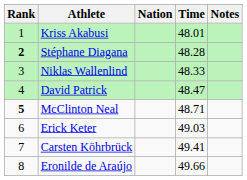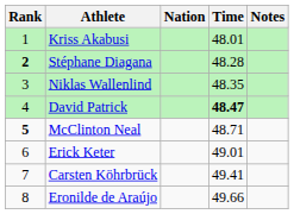Niklas Wallenlind | Time: 48.33 -> 48.35
David Patrick | Time: normal -> bold
Erick Keter | Time: 49.03 -> 49.01
